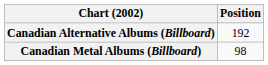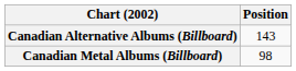Canadian Alternative Albums (Billboard) | Position: 192 -> 143
